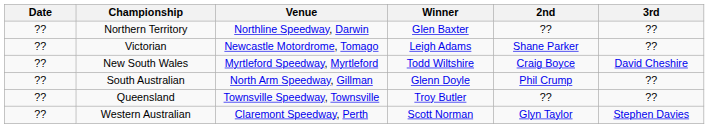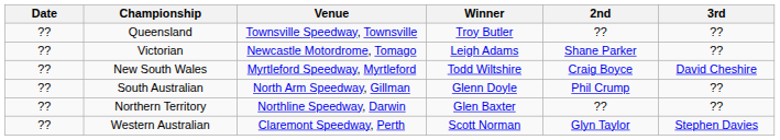rows swapped: Northern Territory <-> Queensland
